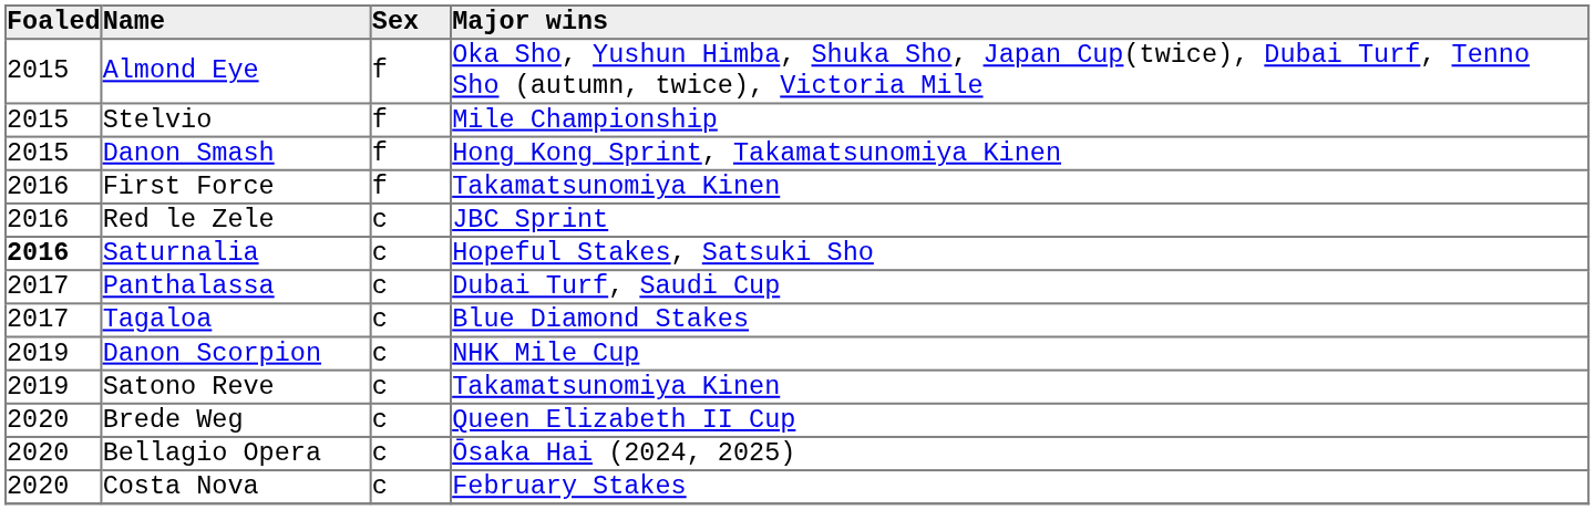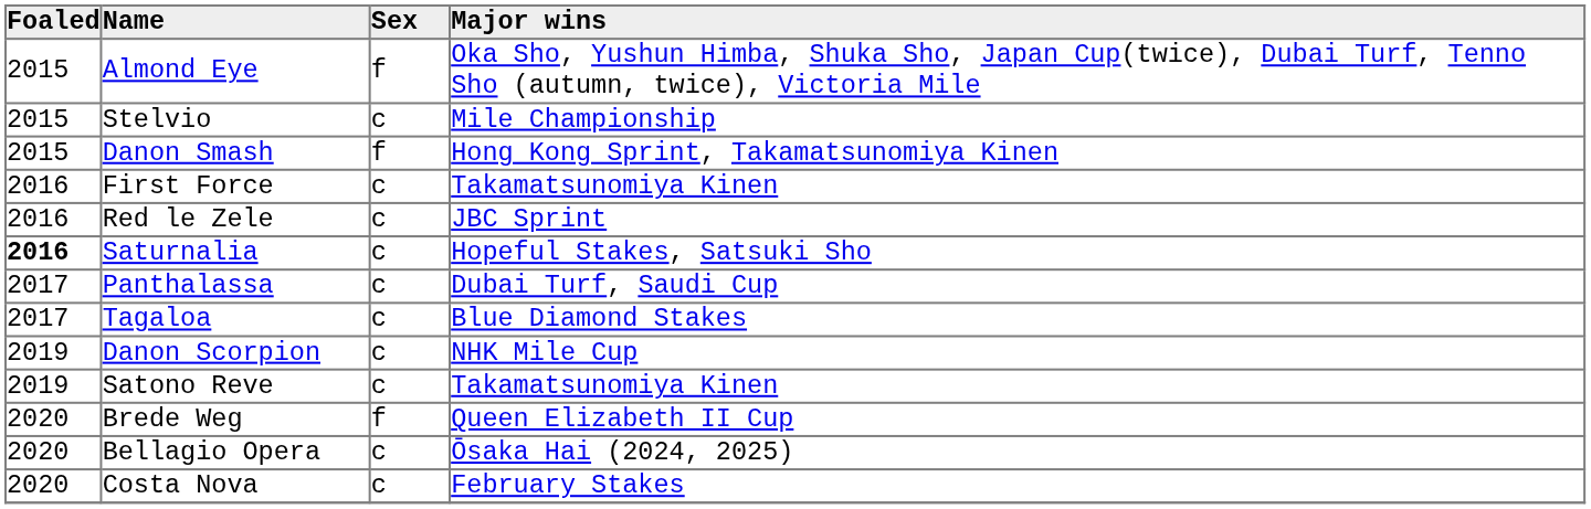Stelvio | Sex: f -> c
First Force | Sex: f -> c
Brede Weg | Sex: c -> f
